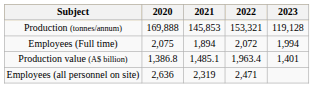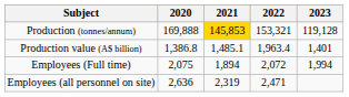Production (tonnes/annum) | 2021: no background -> gold background
rows swapped: Production value (A$ billion) <-> Employees (Full time)
